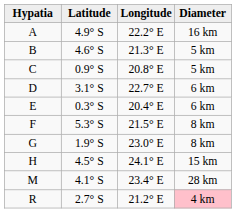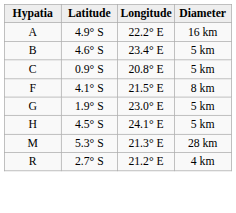B | Longitude: 21.3° E -> 23.4° E
- row: D | 3.1° S | 22.7° E | 6 km
- row: E | 0.3° S | 20.4° E | 6 km
F | Latitude: 5.3° S -> 4.1° S
G | Diameter: 8 km -> 5 km
H | Diameter: 15 km -> 5 km
M | Latitude: 4.1° S -> 5.3° S
M | Longitude: 23.4° E -> 21.3° E
R | Diameter: pink background -> no background
